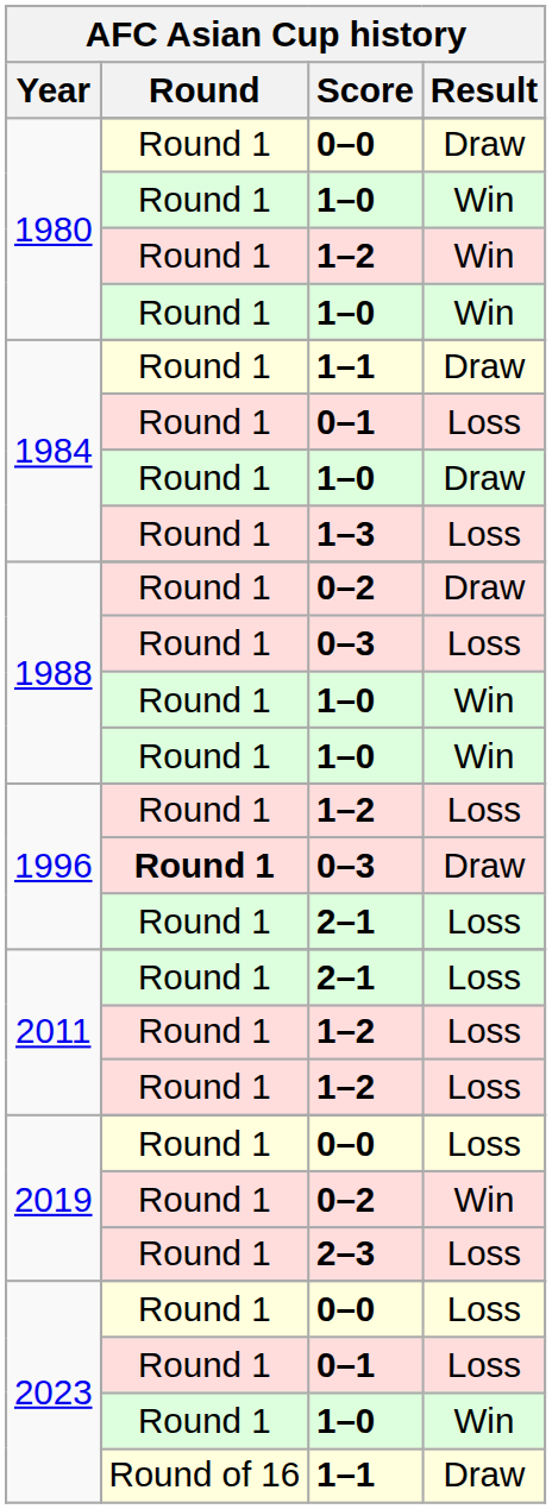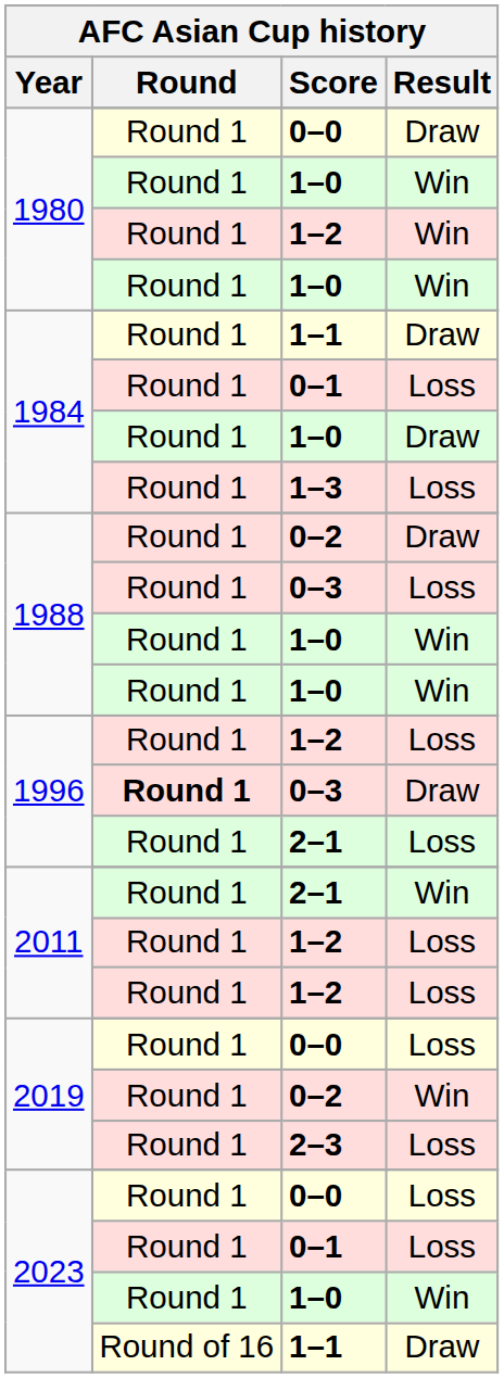2011 / 2–1 | Result: Loss -> Win
